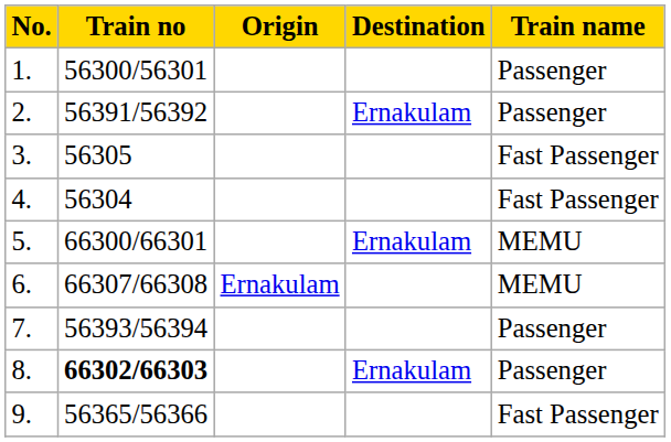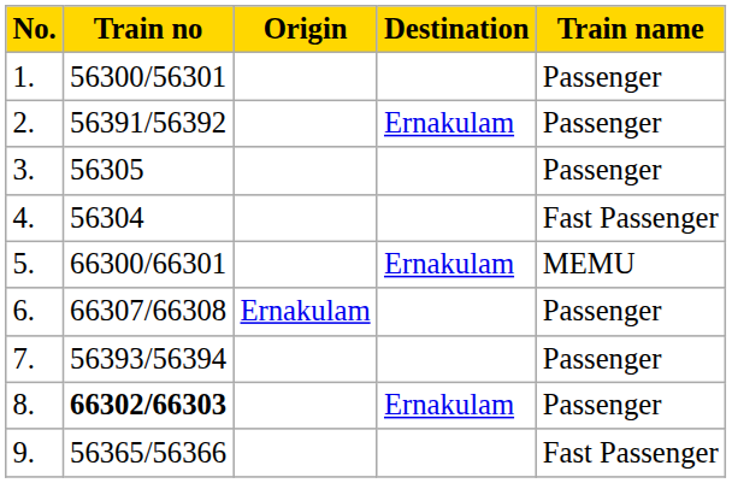3. | Train name: Fast Passenger -> Passenger
6. | Train name: MEMU -> Passenger
